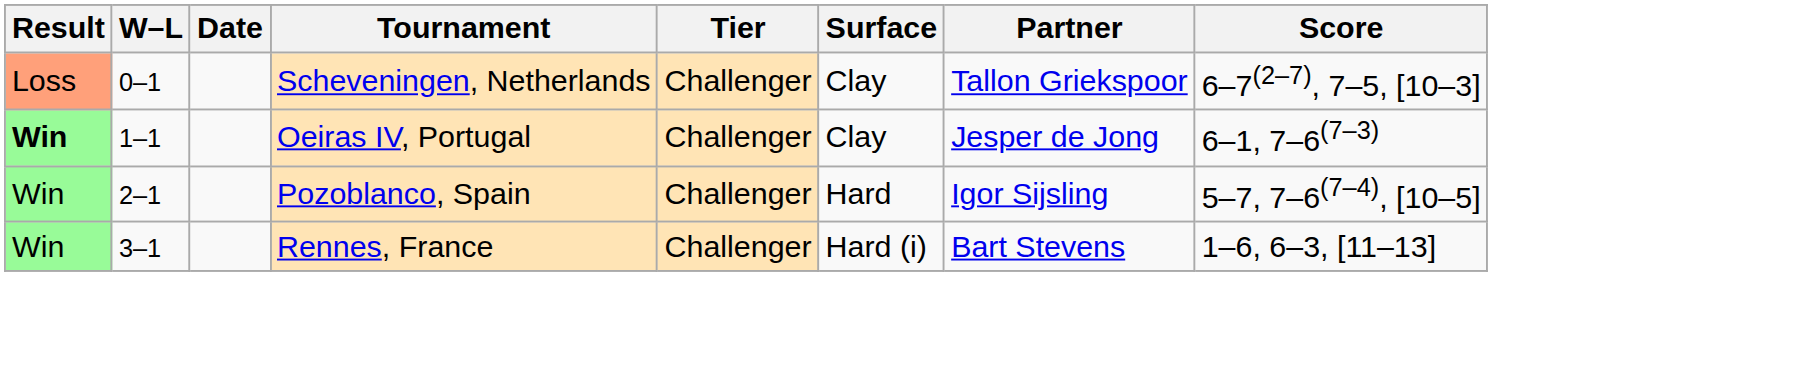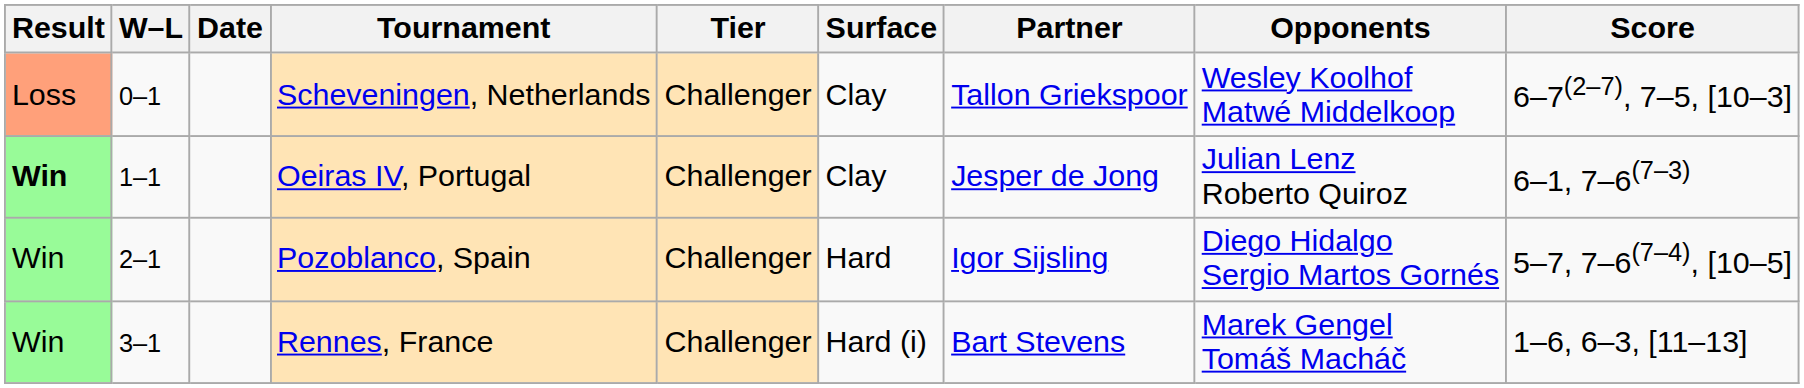+ column: Opponents | Wesley Koolhof Matwé Middelkoop | Julian Lenz Roberto Quiroz | Diego Hidalgo Sergio Martos Gornés | Marek Gengel Tomáš Macháč
